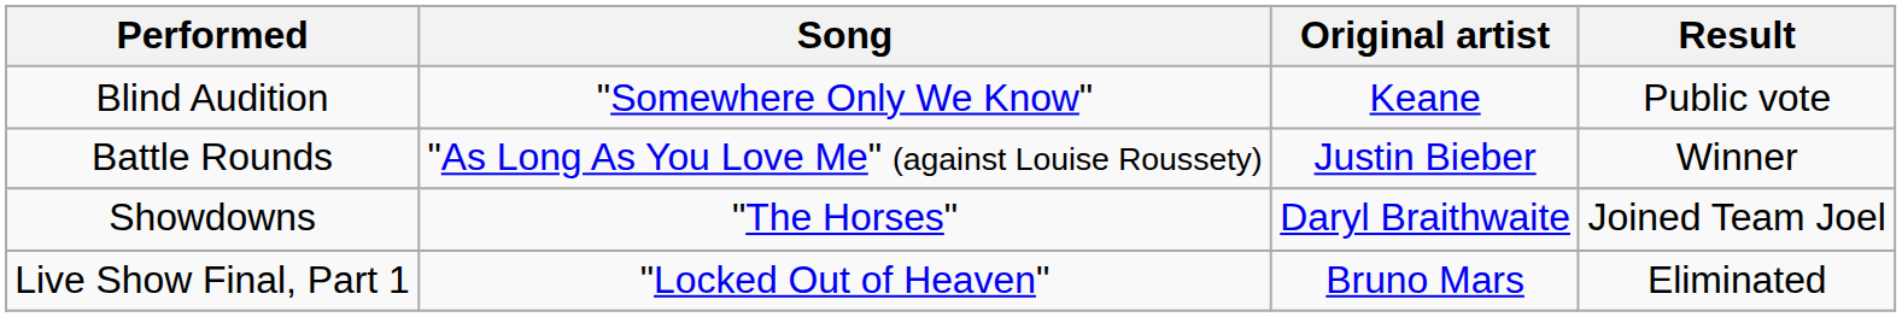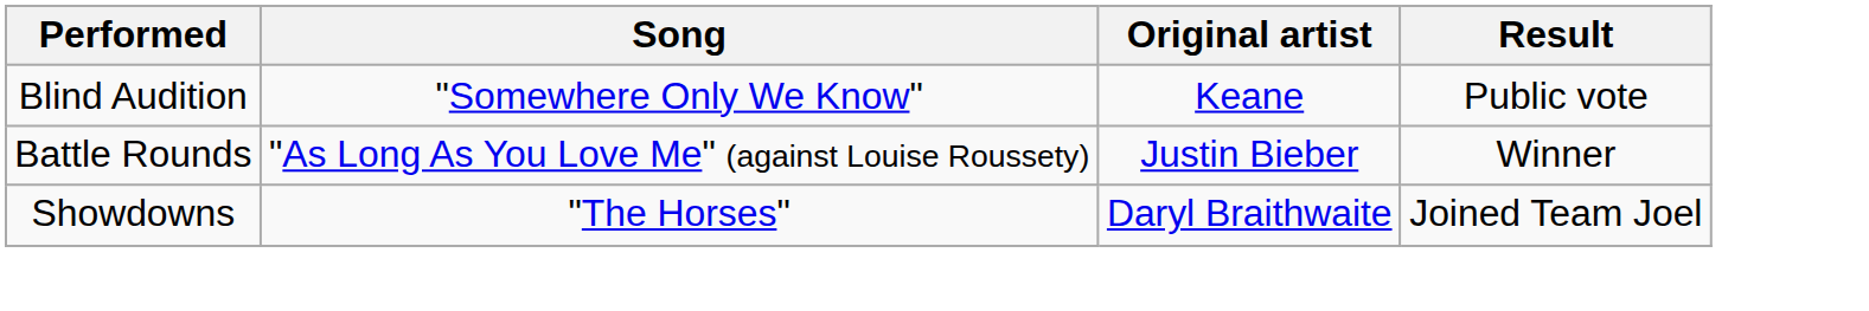- row: Live Show Final, Part 1 | "Locked Out of Heaven" | Bruno Mars | Eliminated
